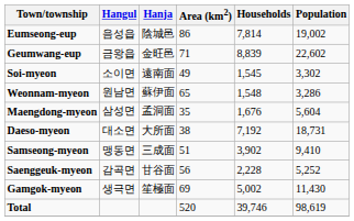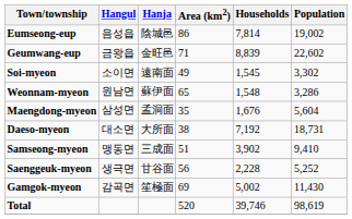Saenggeuk-myeon | Hangul: 감곡면 -> 생극면
Gamgok-myeon | Hangul: 생극면 -> 감곡면
